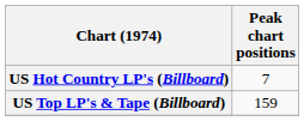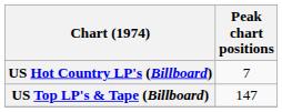US Top LP's & Tape (Billboard) | Peak chart positions: 159 -> 147
